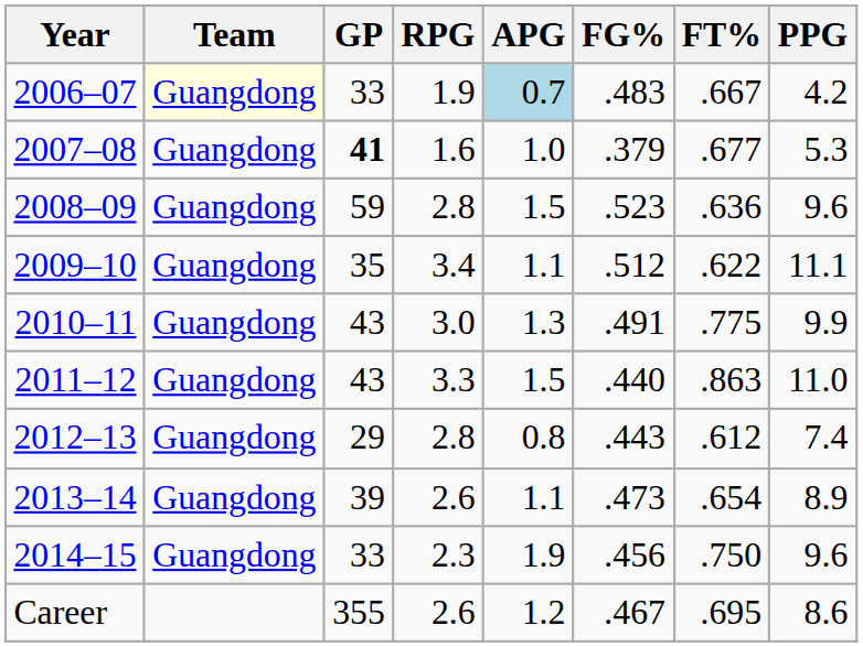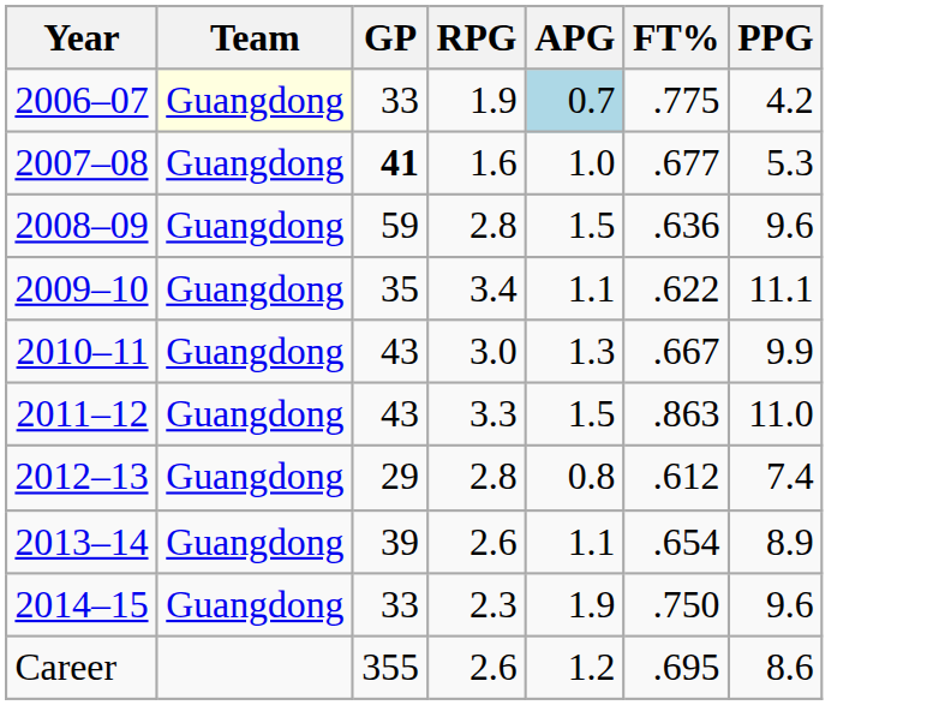- column: FG% | .483 | .379 | .523 | .512 | .491 | .440 | .443 | .473 | .456 | .467
2006–07 | FT%: .667 -> .775
2010–11 | FT%: .775 -> .667
